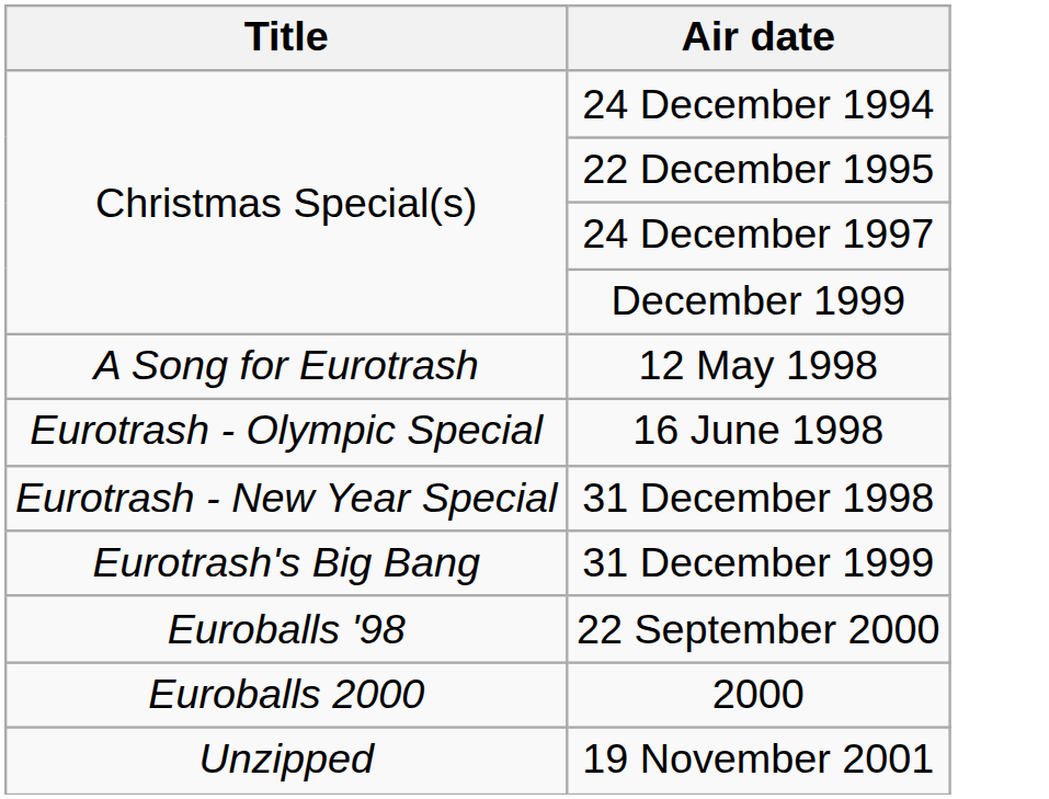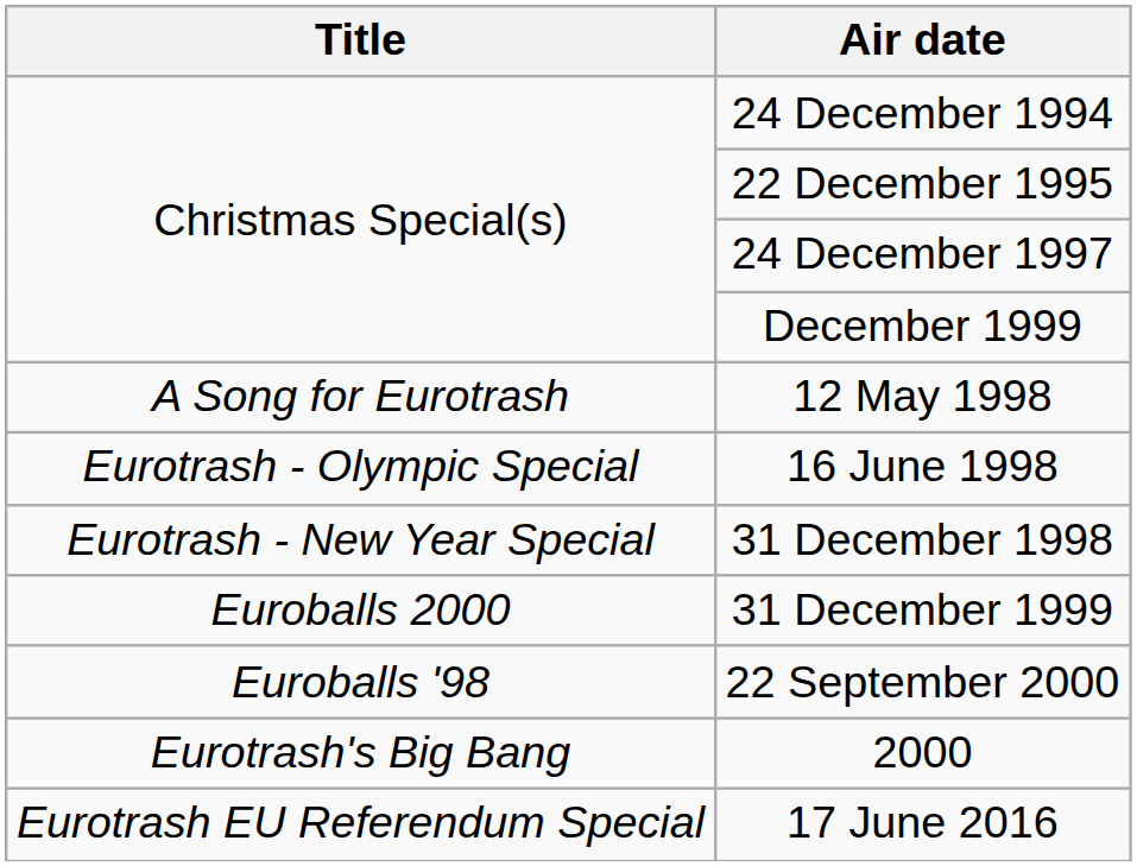31 December 1999 | Title: Eurotrash's Big Bang -> Euroballs 2000
2000 | Title: Euroballs 2000 -> Eurotrash's Big Bang
- row: Unzipped | 19 November 2001
+ row: Eurotrash EU Referendum Special | 17 June 2016
